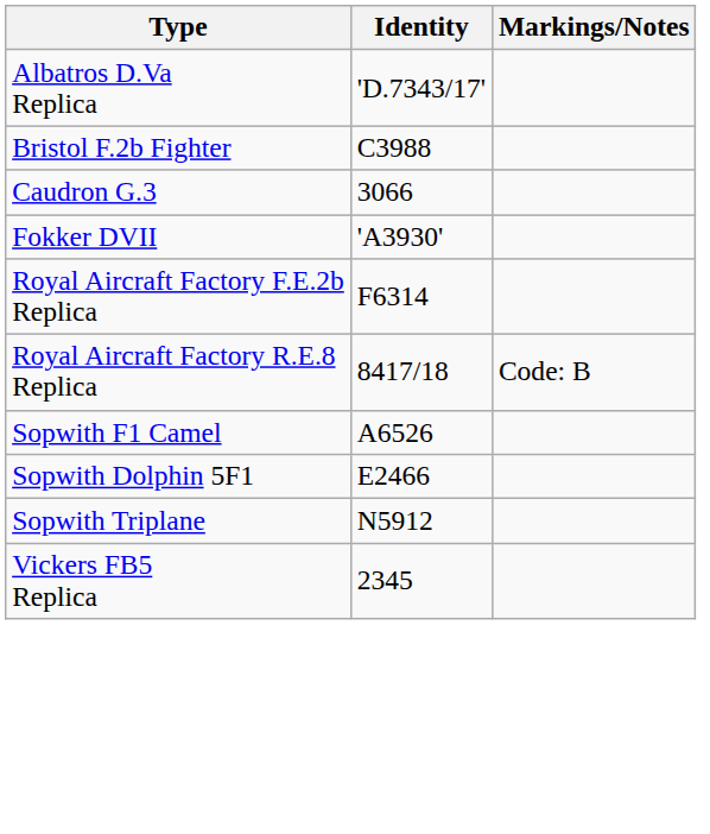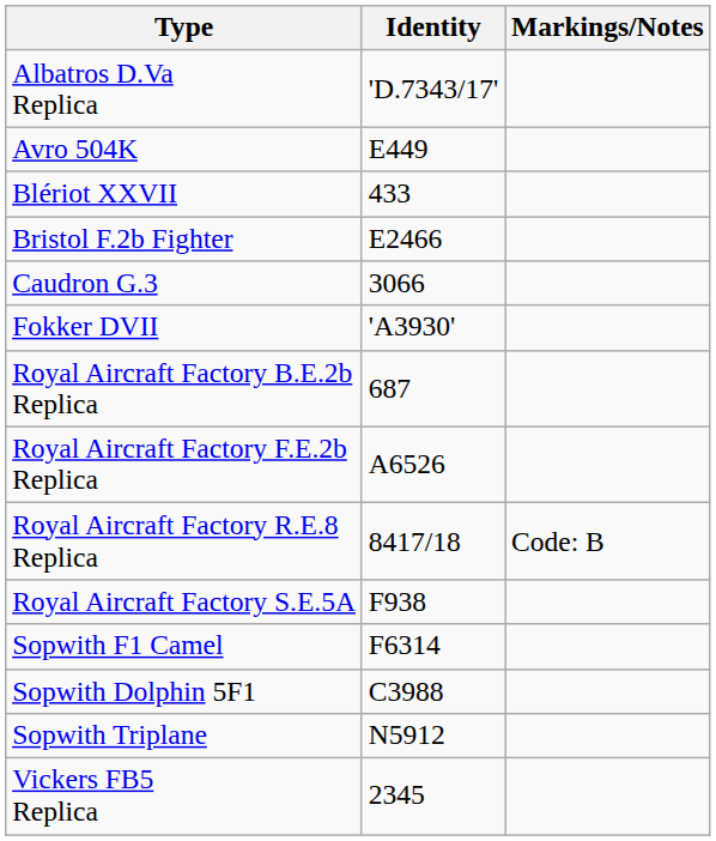+ row: Avro 504K | E449
+ row: Blériot XXVII | 433
Bristol F.2b Fighter | Identity: C3988 -> E2466
+ row: Royal Aircraft Factory B.E.2b Replica | 687
Royal Aircraft Factory F.E.2b Replica | Identity: F6314 -> A6526
+ row: Royal Aircraft Factory S.E.5A | F938
Sopwith F1 Camel | Identity: A6526 -> F6314
Sopwith Dolphin 5F1 | Identity: E2466 -> C3988
